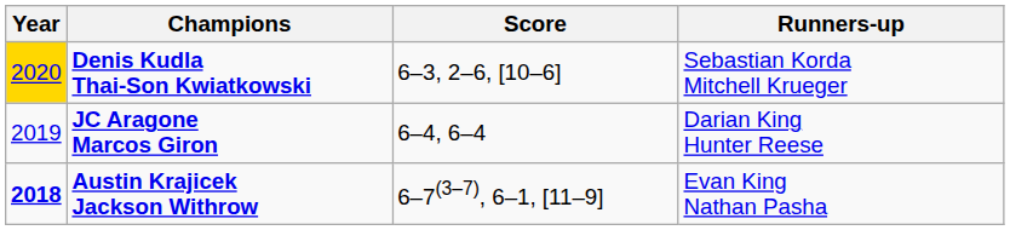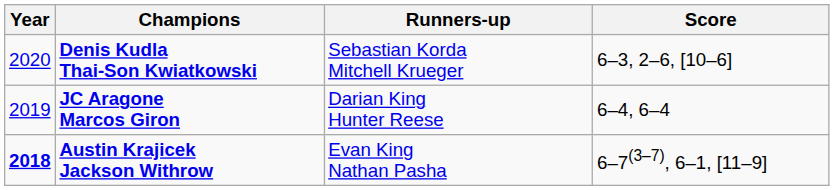columns swapped: Runners-up <-> Score
Denis Kudla Thai-Son Kwiatkowski | Year: gold background -> no background
